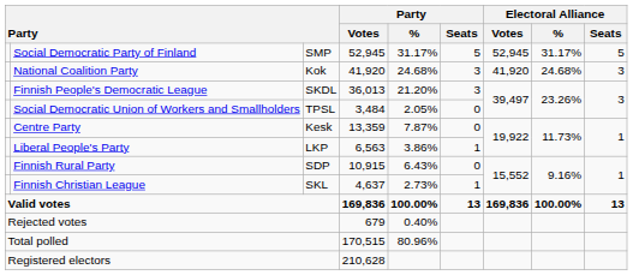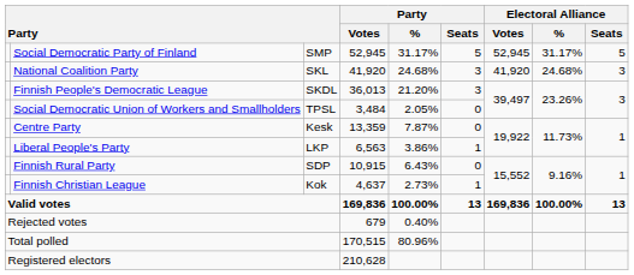National Coalition Party | column 3: Kok -> SKL
Finnish Christian League | column 3: SKL -> Kok
